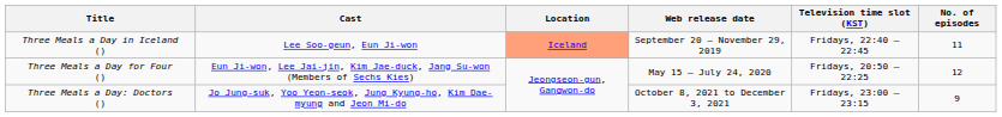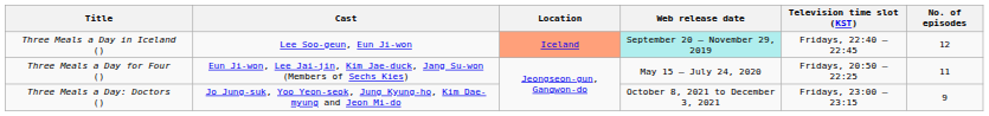Three Meals a Day in Iceland () | Web release date: no background -> paleturquoise background
Three Meals a Day in Iceland () | No. of episodes: 11 -> 12
Three Meals a Day for Four () | No. of episodes: 12 -> 11
